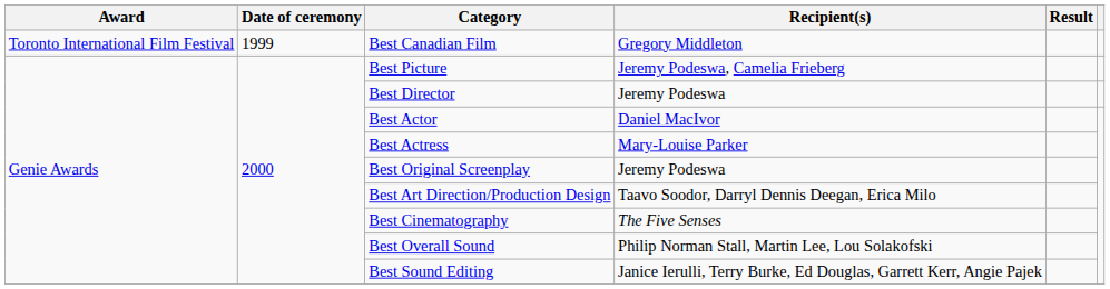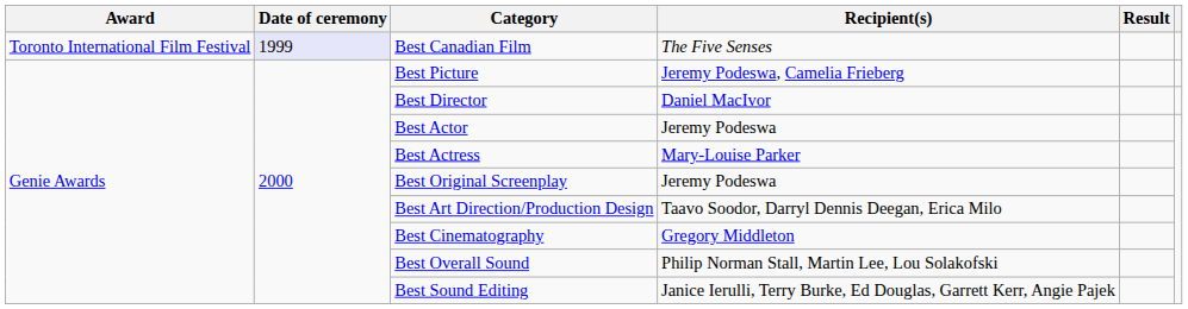Best Canadian Film | Date of ceremony: no background -> lavender background
Best Canadian Film | Recipient(s): Gregory Middleton -> The Five Senses
Best Director | Recipient(s): Jeremy Podeswa -> Daniel MacIvor
Best Actor | Recipient(s): Daniel MacIvor -> Jeremy Podeswa
Best Cinematography | Recipient(s): The Five Senses -> Gregory Middleton
